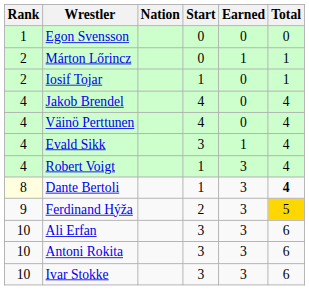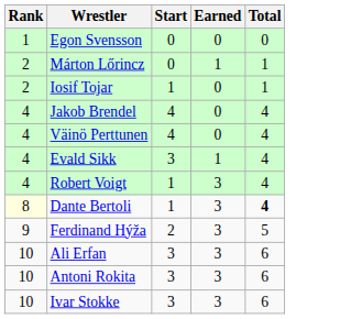- column: Nation
Ferdinand Hýža | Total: gold background -> no background
